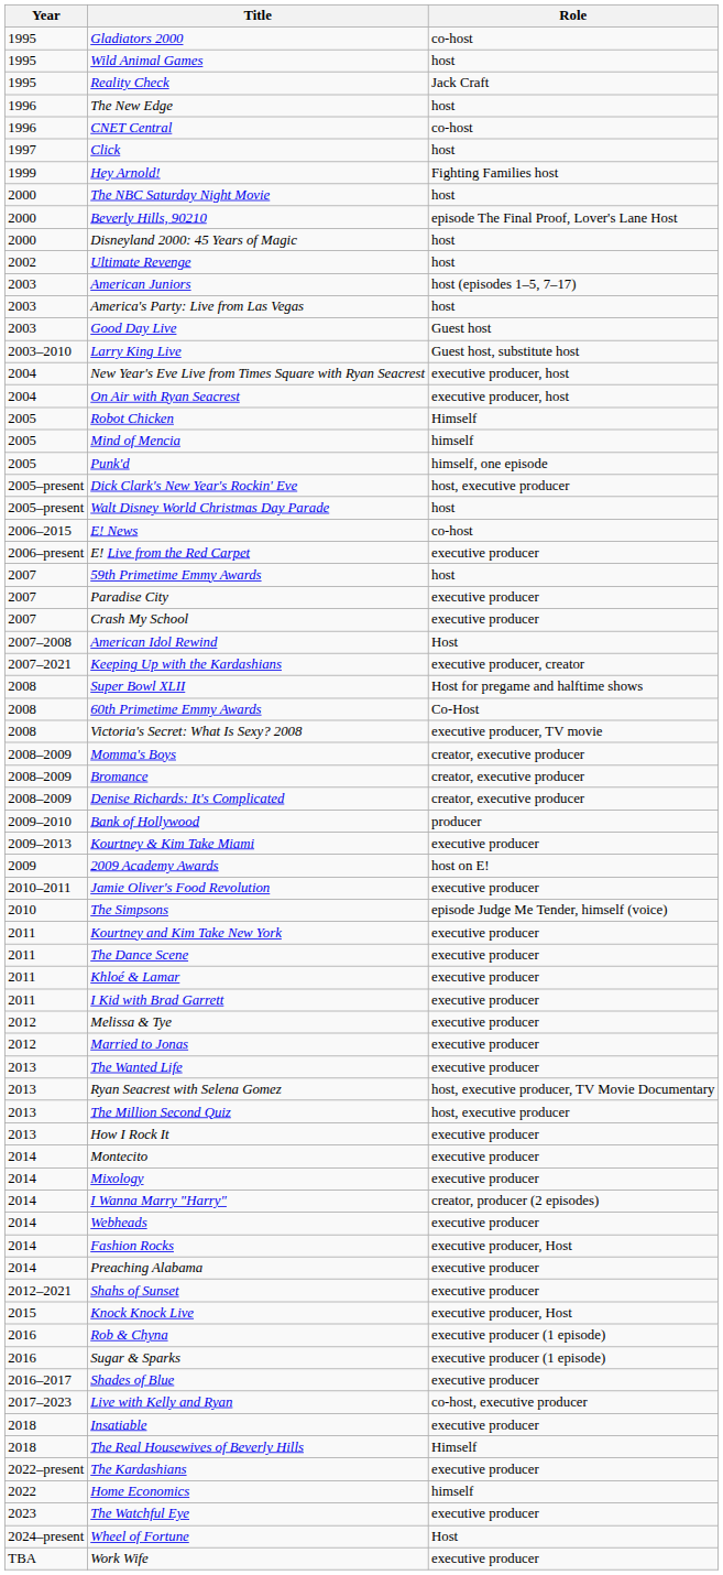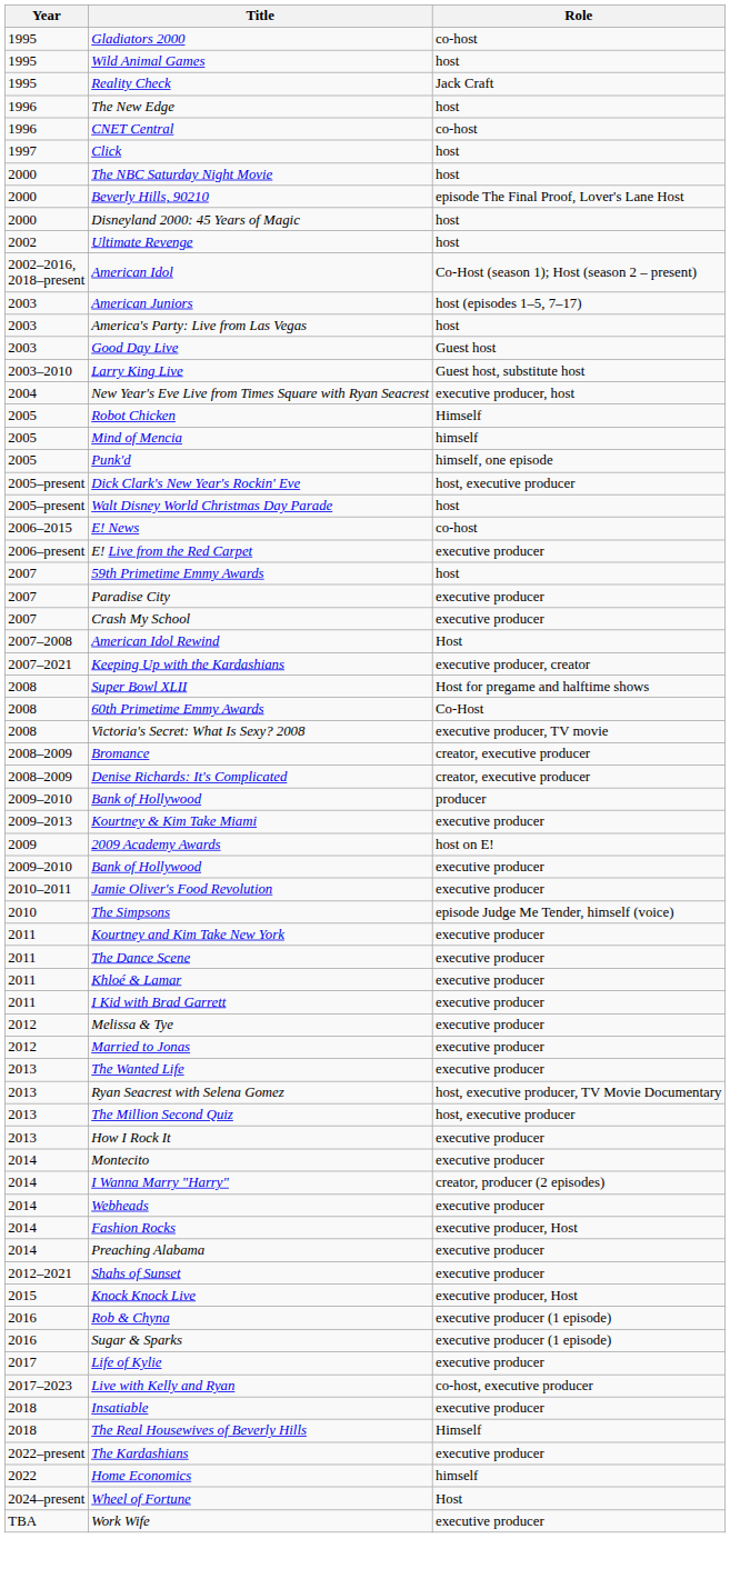- row: 1999 | Hey Arnold! | Fighting Families host
+ row: 2002–2016, 2018–present | American Idol | Co-Host (season 1); Host (season 2 – present)
- row: 2004 | On Air with Ryan Seacrest | executive producer, host
- row: 2008–2009 | Momma's Boys | creator, executive producer
+ row: 2009–2010 | Bank of Hollywood | executive producer
- row: 2014 | Mixology | executive producer
- row: 2016–2017 | Shades of Blue | executive producer
+ row: 2017 | Life of Kylie | executive producer
- row: 2023 | The Watchful Eye | executive producer
